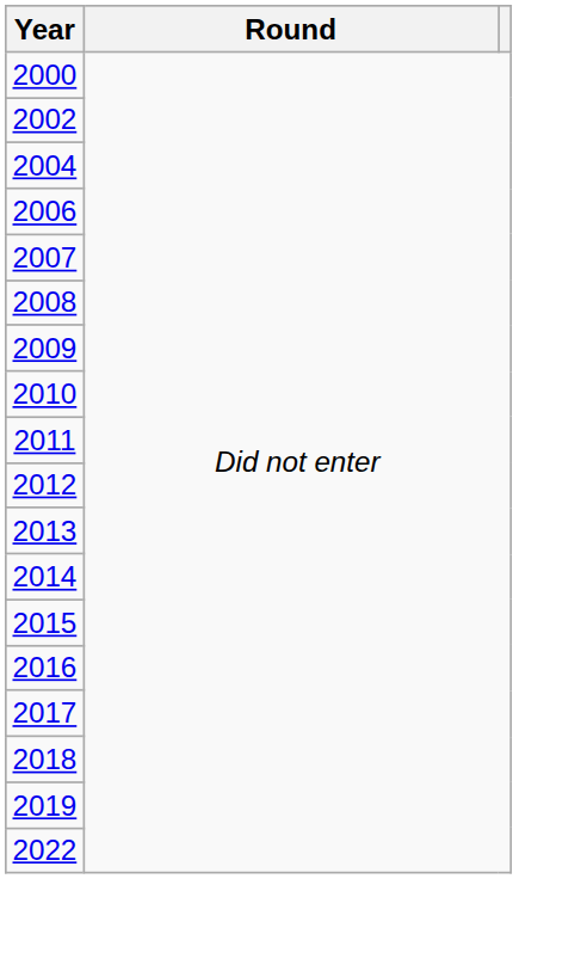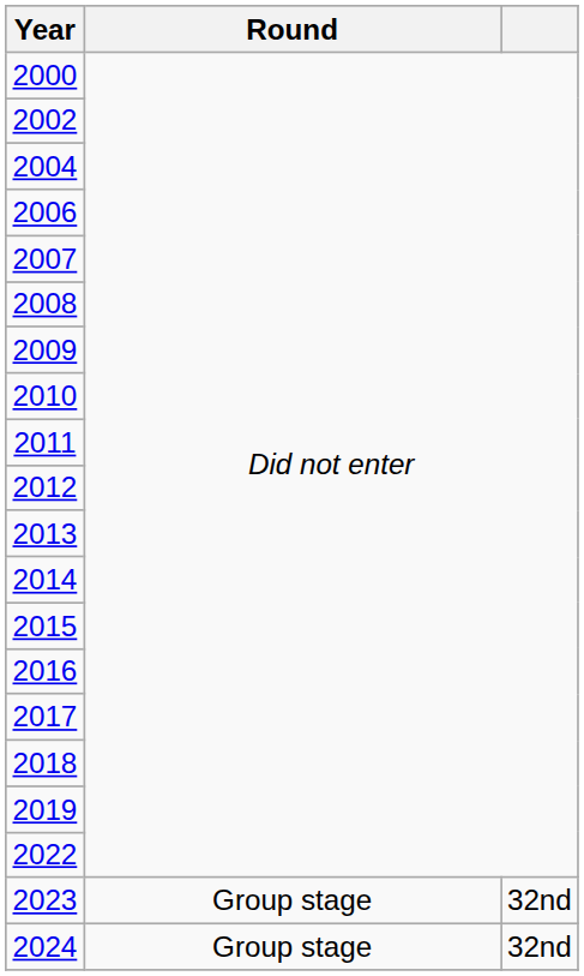+ row: 2023 | Group stage | 32nd
+ row: 2024 | Group stage | 32nd
